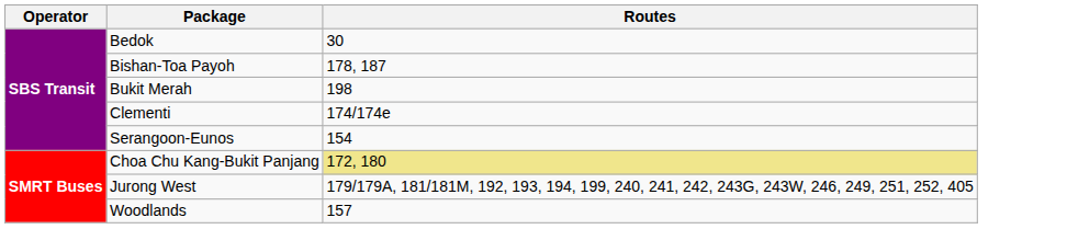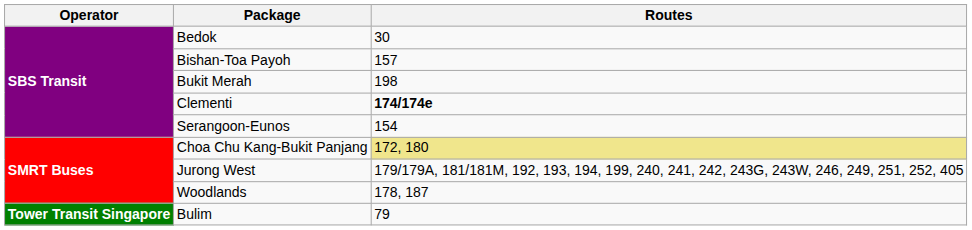Bishan-Toa Payoh | Routes: 178, 187 -> 157
Clementi | Routes: normal -> bold
Woodlands | Routes: 157 -> 178, 187
+ row: Tower Transit Singapore | Bulim | 79
